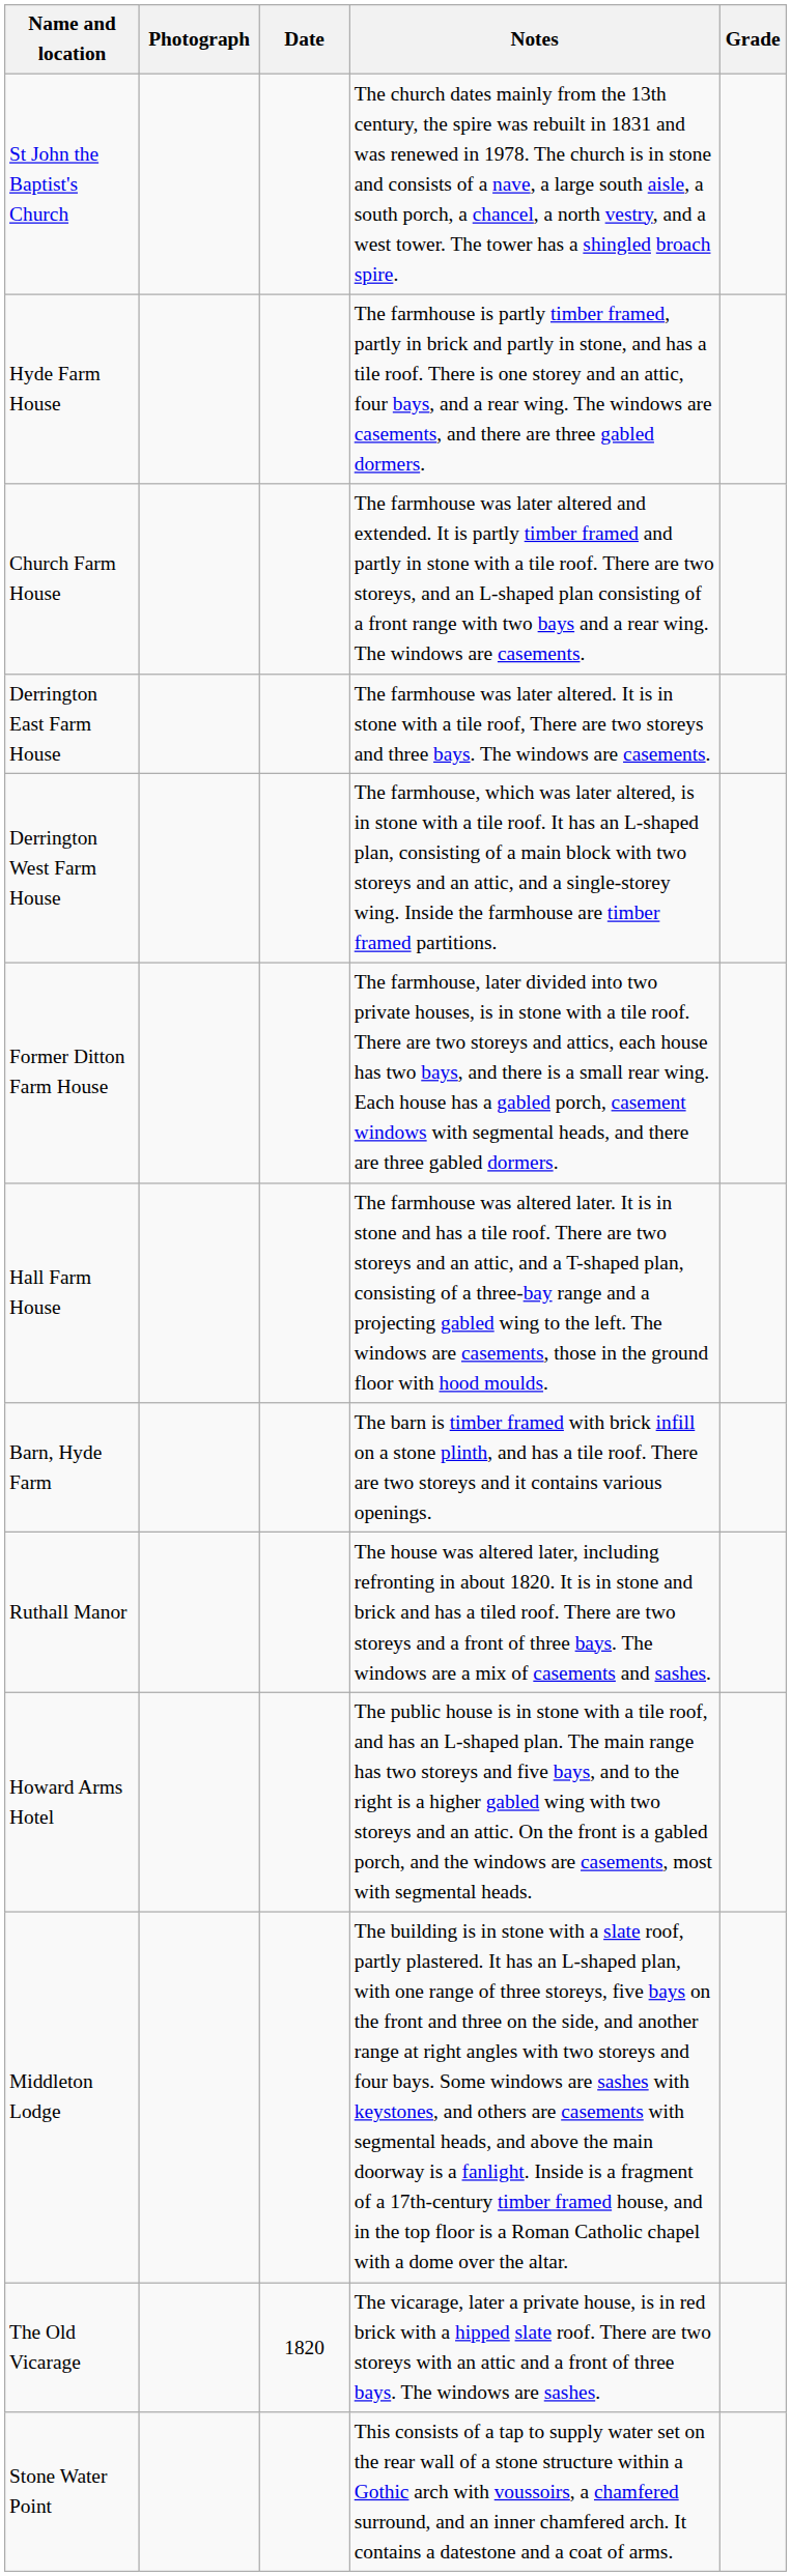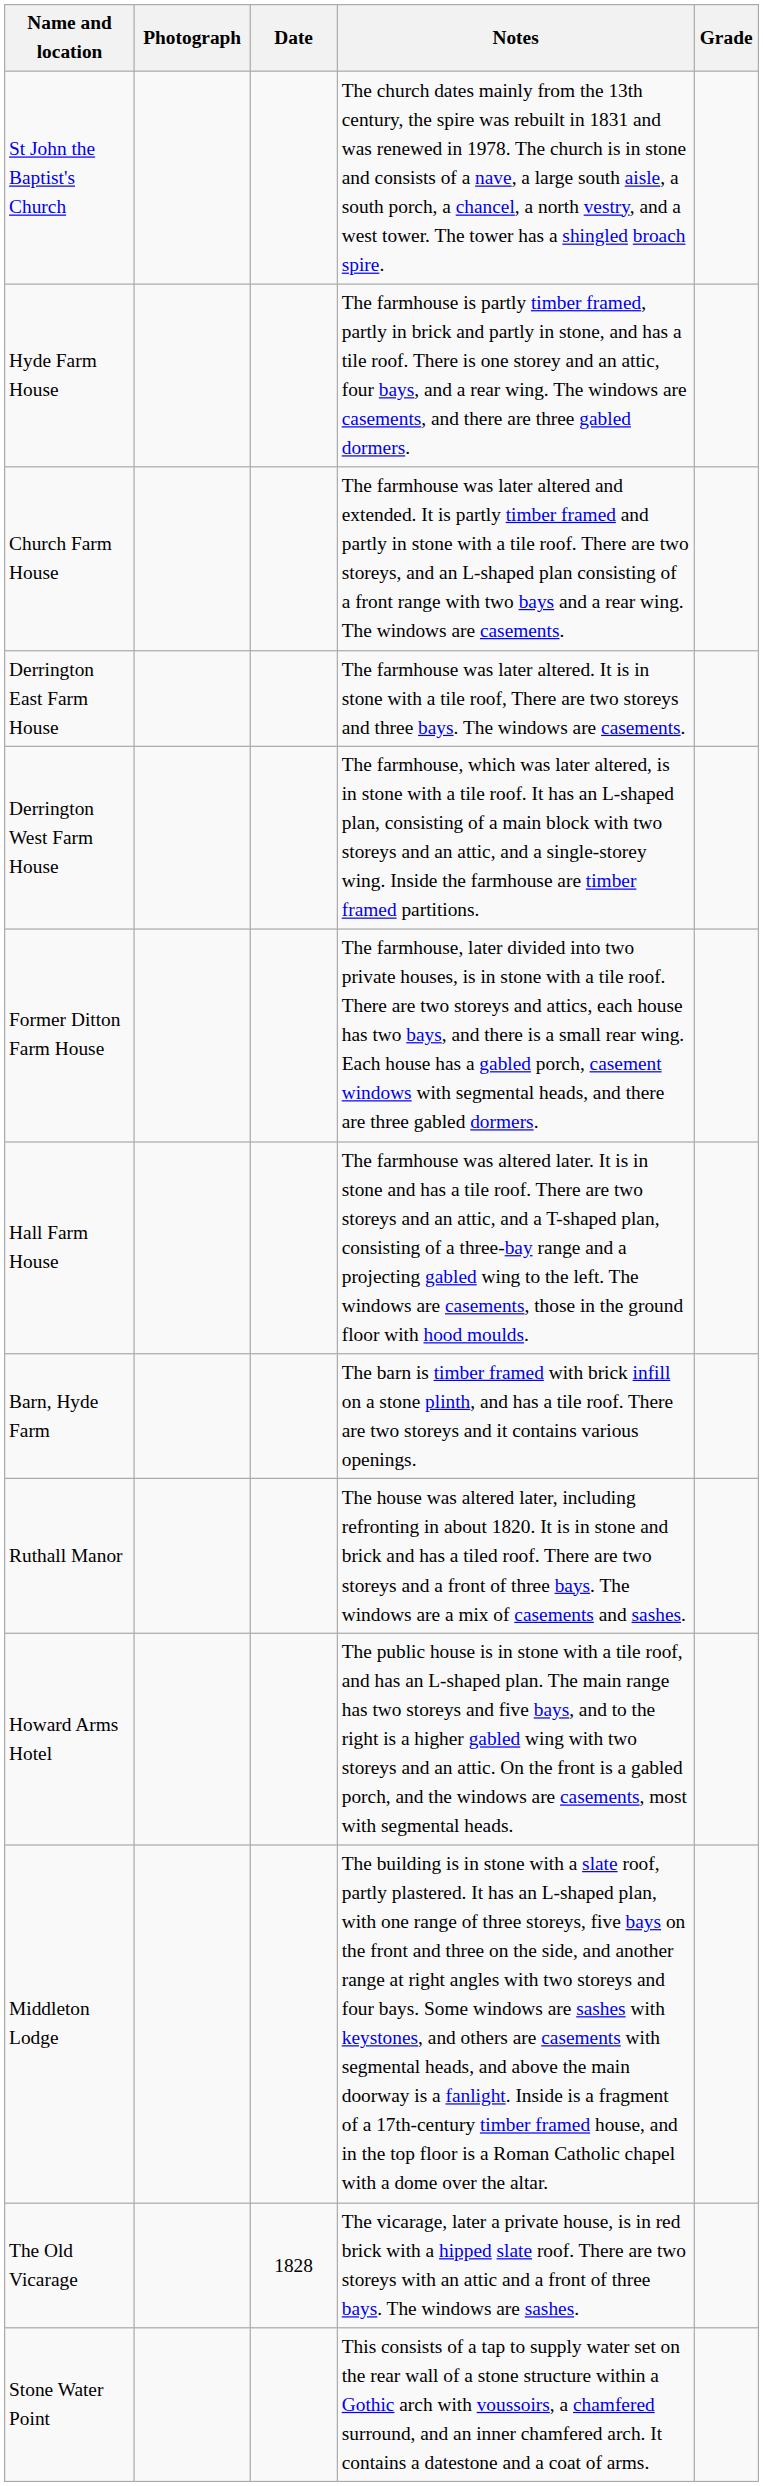The Old Vicarage | Date: 1820 -> 1828
